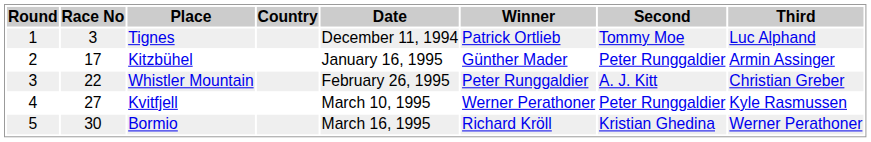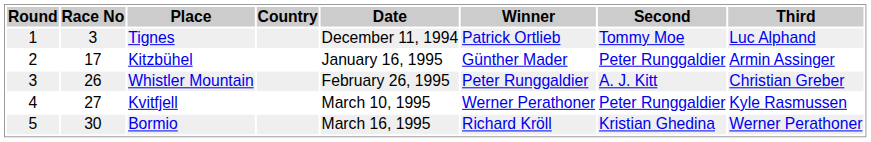Whistler Mountain | Race No: 22 -> 26
